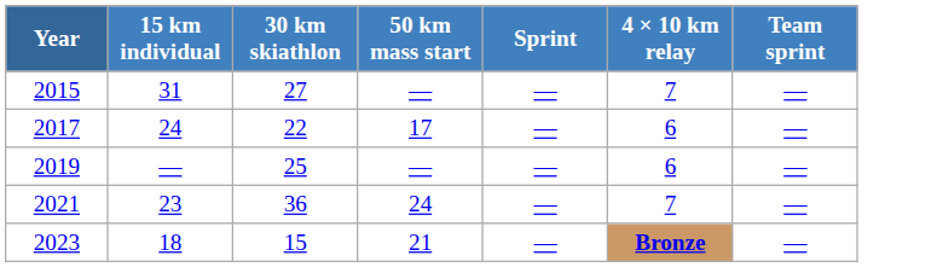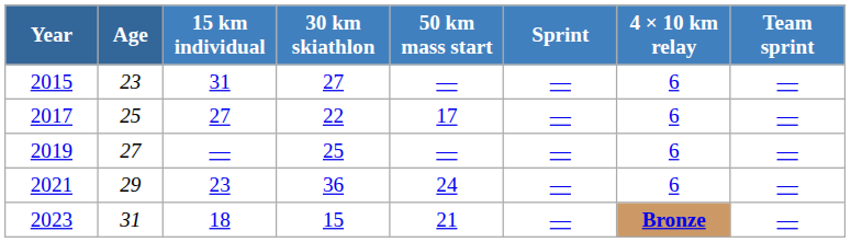+ column: Age | 23 | 25 | 27 | 29 | 31
2015 | 4 × 10 km relay: 7 -> 6
2017 | 15 km individual: 24 -> 27
2021 | 4 × 10 km relay: 7 -> 6
